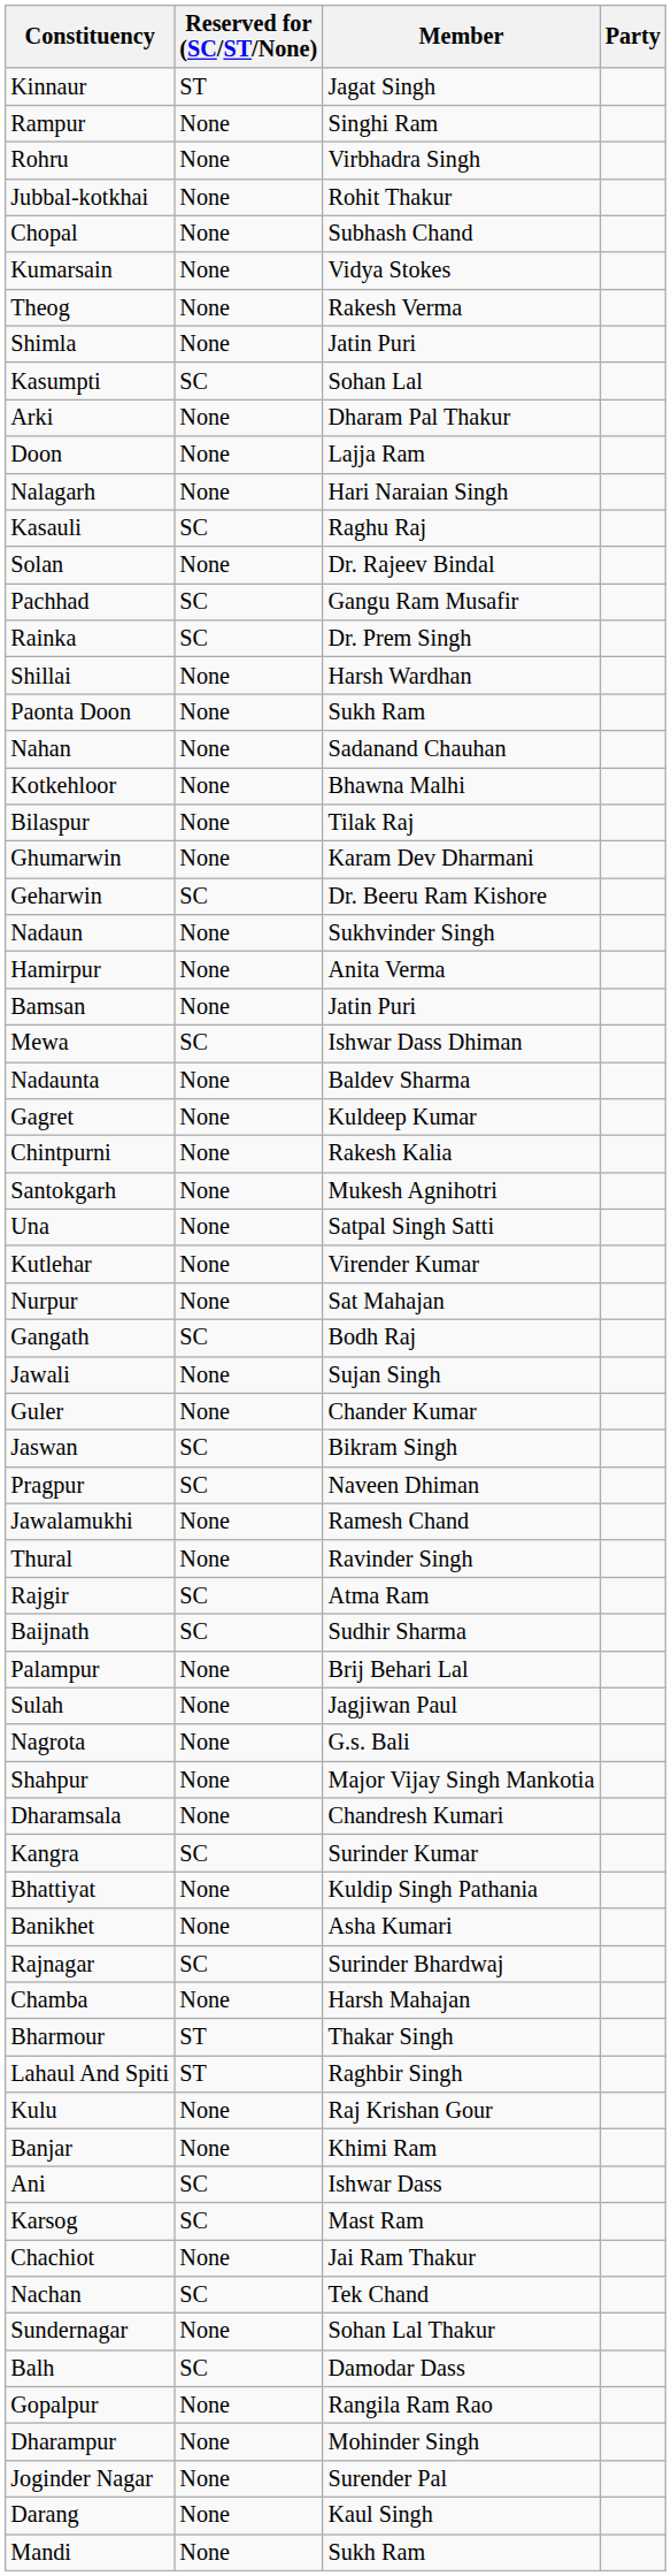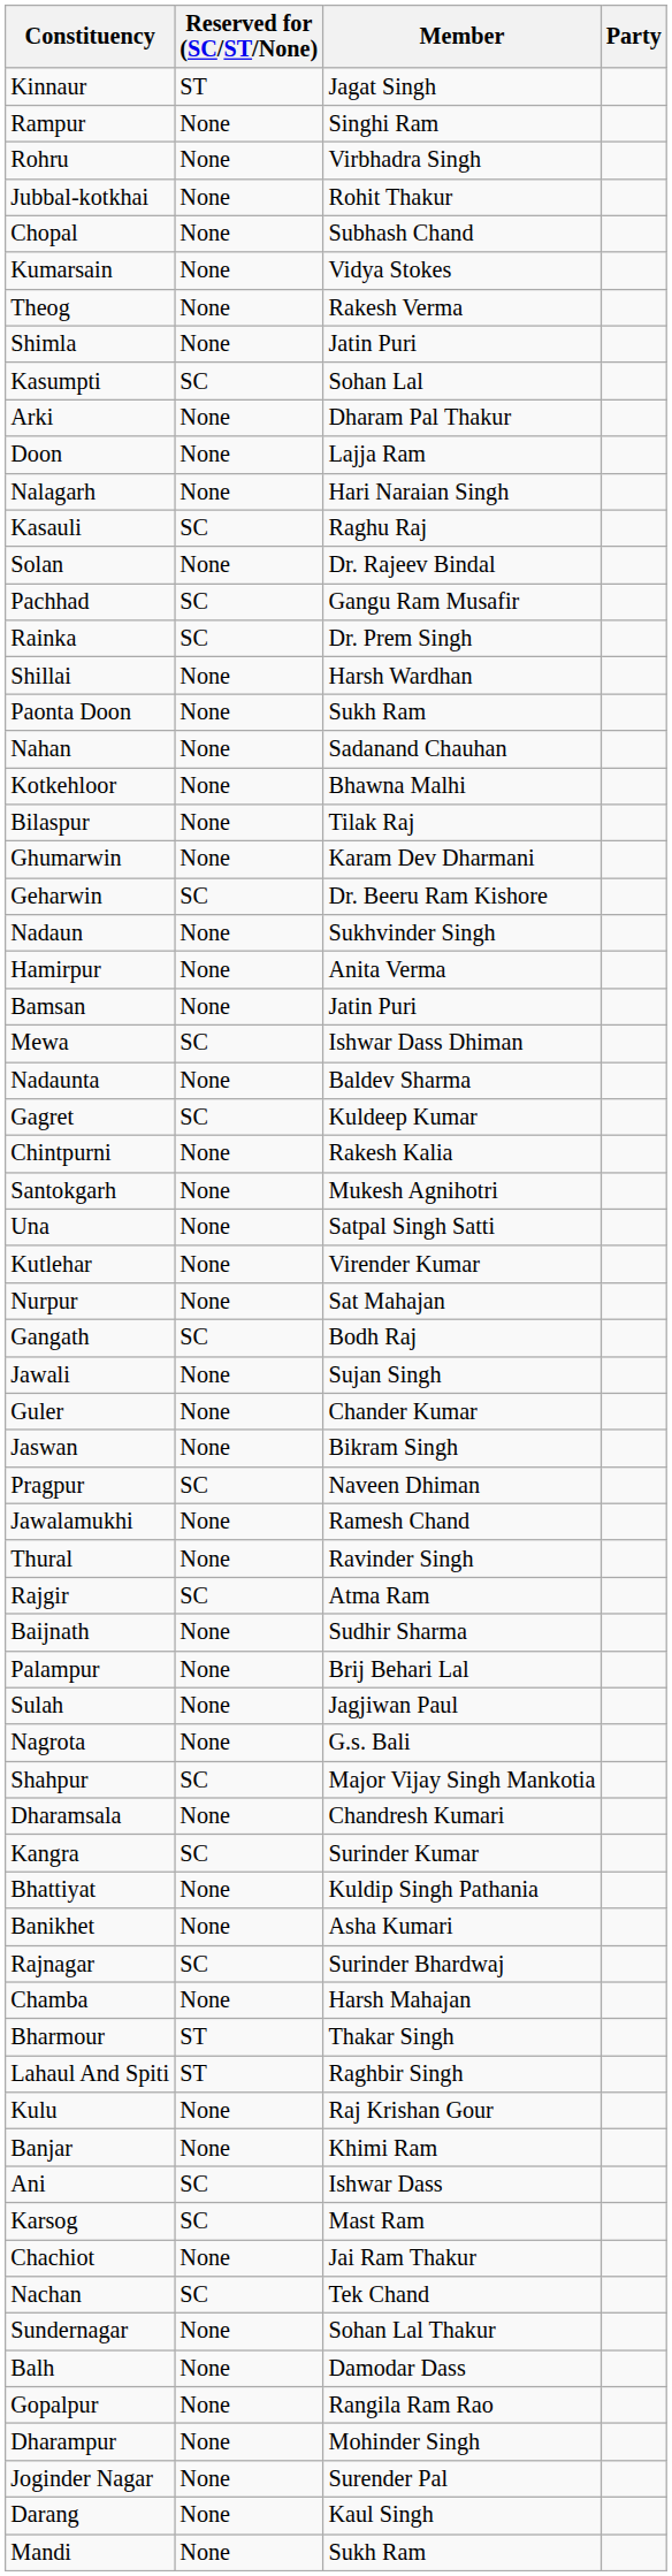Gagret | Reserved for (SC/ST/None): None -> SC
Jaswan | Reserved for (SC/ST/None): SC -> None
Baijnath | Reserved for (SC/ST/None): SC -> None
Shahpur | Reserved for (SC/ST/None): None -> SC
Balh | Reserved for (SC/ST/None): SC -> None
